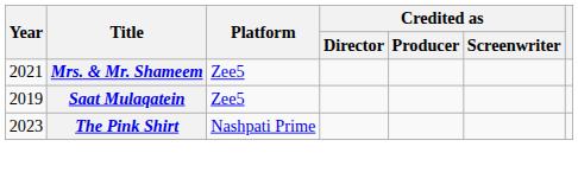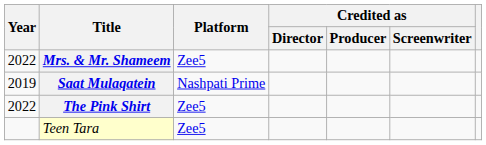Mrs. & Mr. Shameem | Year: 2021 -> 2022
Saat Mulaqatein | Platform: Zee5 -> Nashpati Prime
The Pink Shirt | Year: 2023 -> 2022
The Pink Shirt | Platform: Nashpati Prime -> Zee5
+ row: Teen Tara | Zee5
